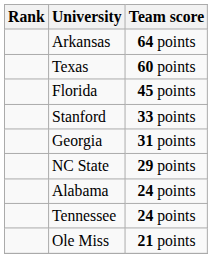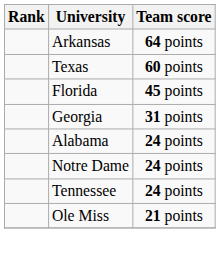- row: Stanford | 33 points
- row: NC State | 29 points
+ row: Notre Dame | 24 points
